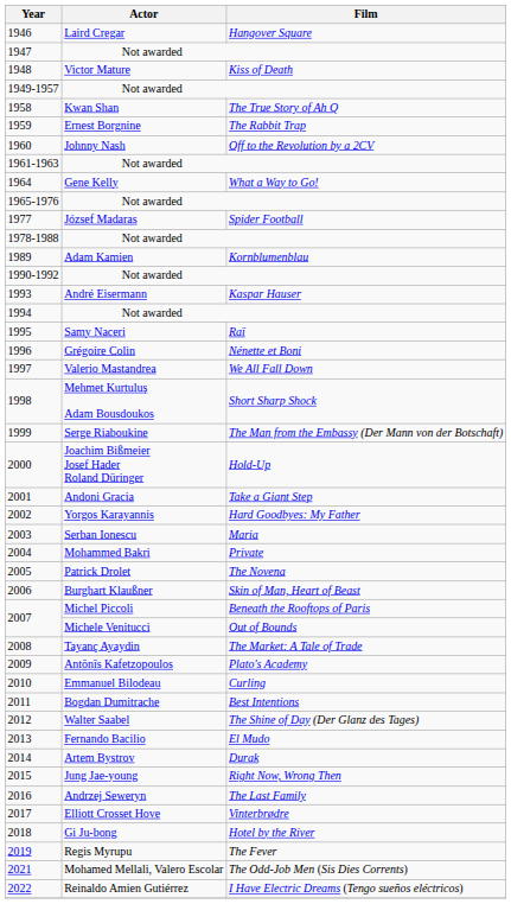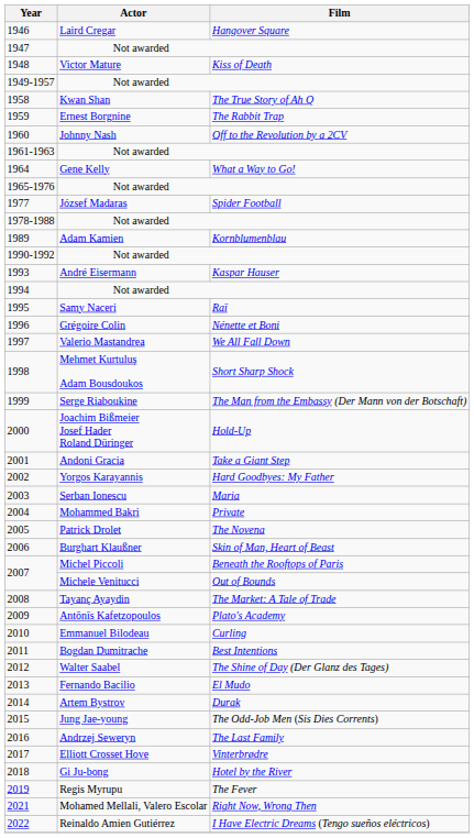2015 | Film: Right Now, Wrong Then -> The Odd-Job Men (Sis Dies Corrents)
2021 | Film: The Odd-Job Men (Sis Dies Corrents) -> Right Now, Wrong Then
